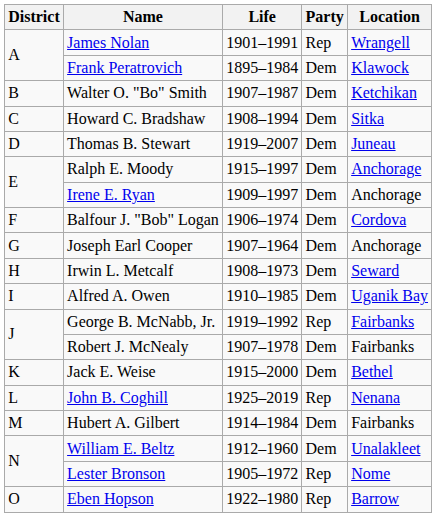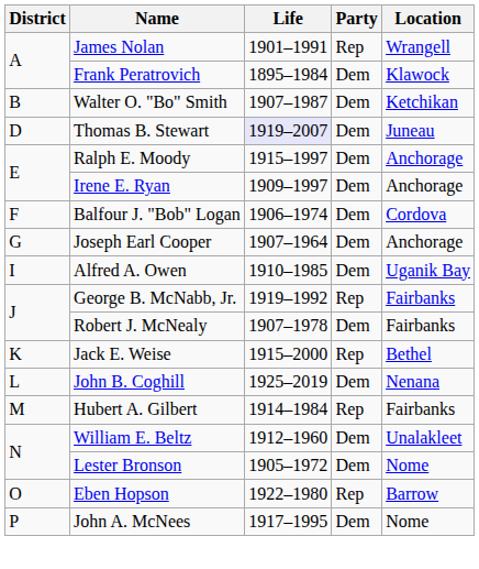- row: C | Howard C. Bradshaw | 1908–1994 | Dem | Sitka
Thomas B. Stewart | Life: no background -> lavender background
- row: H | Irwin L. Metcalf | 1908–1973 | Dem | Seward
Jack E. Weise | Party: Dem -> Rep
John B. Coghill | Party: Rep -> Dem
Hubert A. Gilbert | Party: Dem -> Rep
Lester Bronson | Party: Rep -> Dem
+ row: P | John A. McNees | 1917–1995 | Dem | Nome
